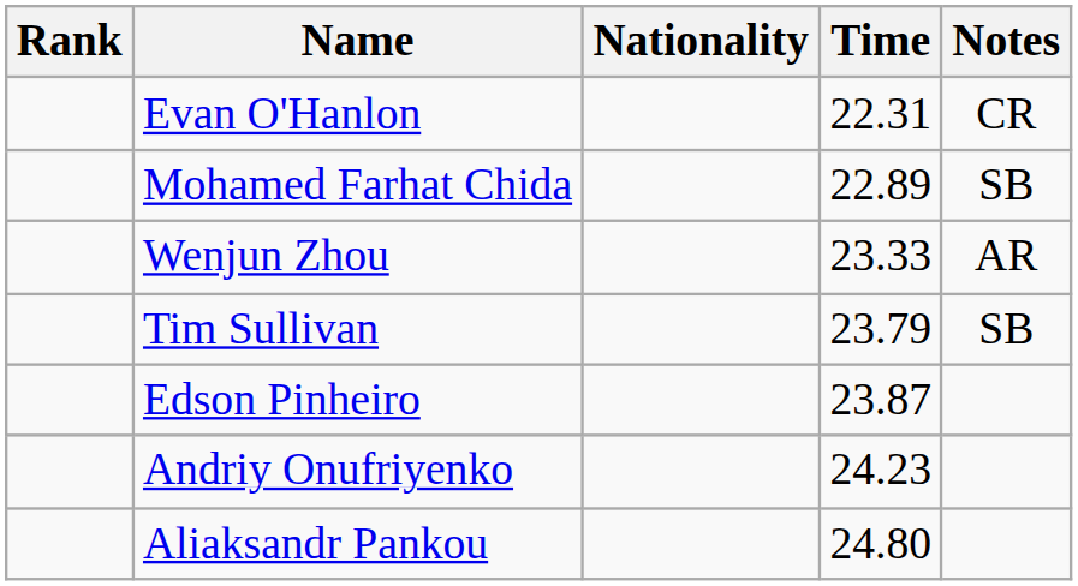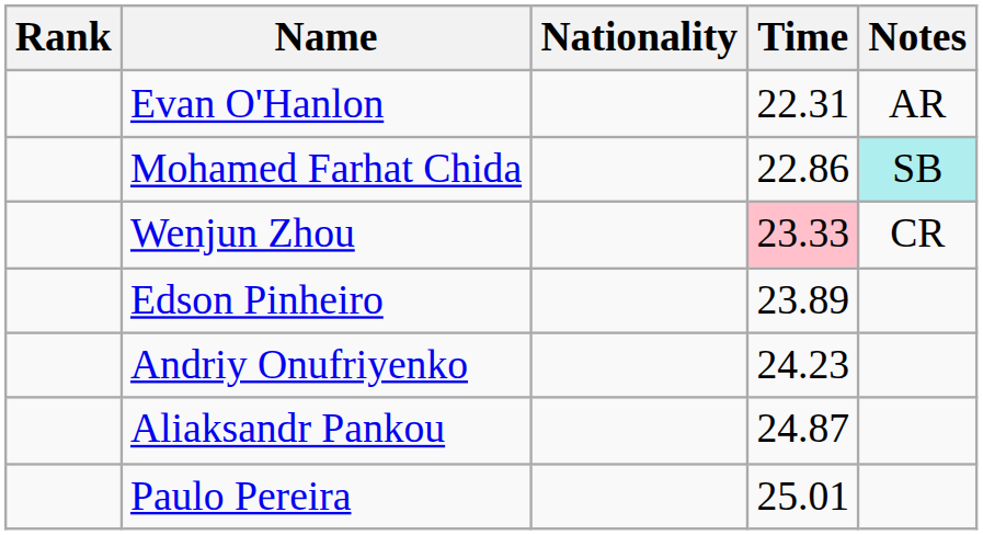Evan O'Hanlon | Notes: CR -> AR
Mohamed Farhat Chida | Time: 22.89 -> 22.86
Mohamed Farhat Chida | Notes: no background -> paleturquoise background
Wenjun Zhou | Time: no background -> pink background
Wenjun Zhou | Notes: AR -> CR
- row: Tim Sullivan | 23.79 | SB
Edson Pinheiro | Time: 23.87 -> 23.89
Aliaksandr Pankou | Time: 24.80 -> 24.87
+ row: Paulo Pereira | 25.01
